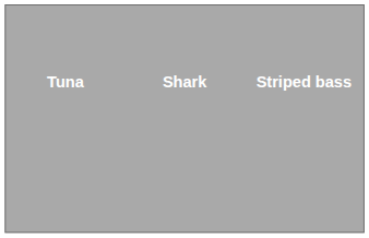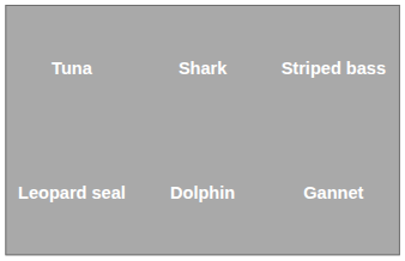+ row: Leopard seal | Dolphin | Gannet
